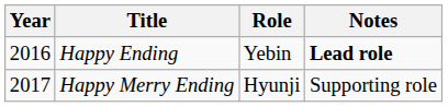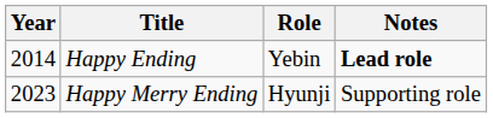Happy Ending | Year: 2016 -> 2014
Happy Merry Ending | Year: 2017 -> 2023
